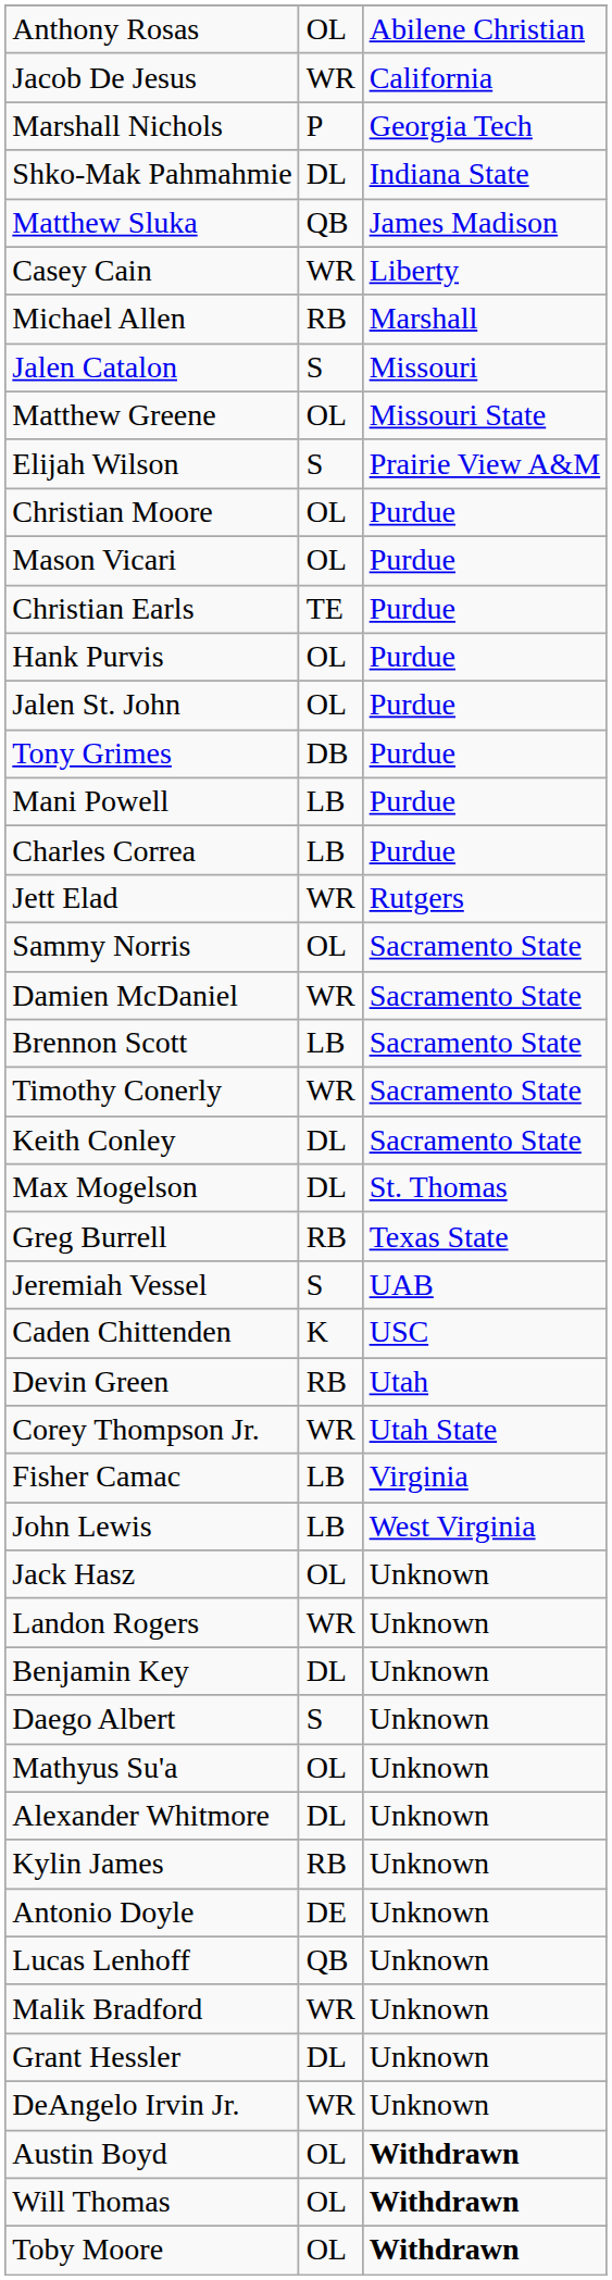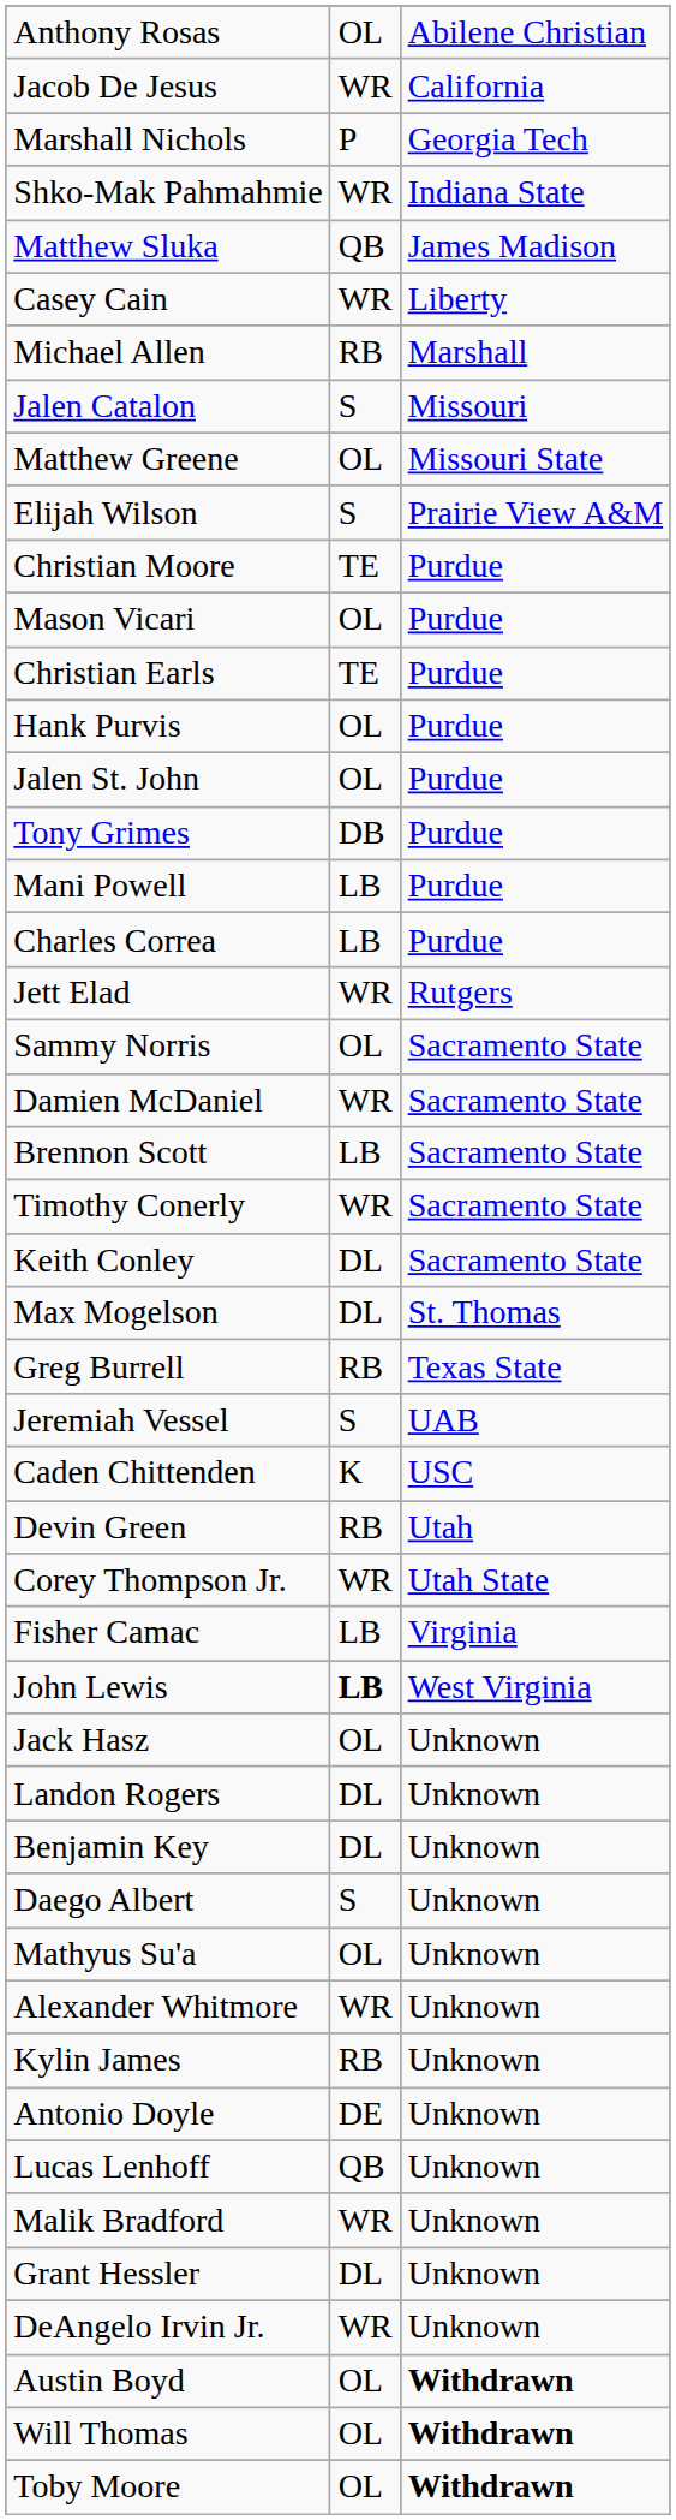Shko-Mak Pahmahmie | column 2: DL -> WR
Christian Moore | column 2: OL -> TE
John Lewis | column 2: normal -> bold
Landon Rogers | column 2: WR -> DL
Alexander Whitmore | column 2: DL -> WR
